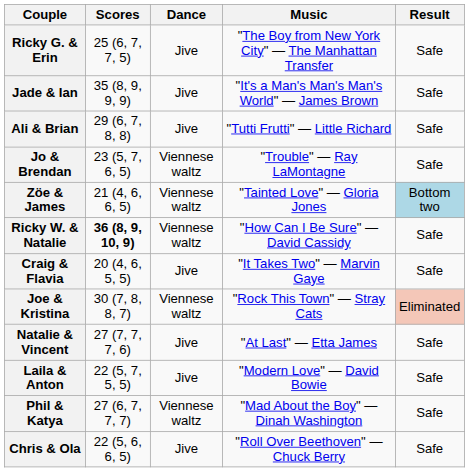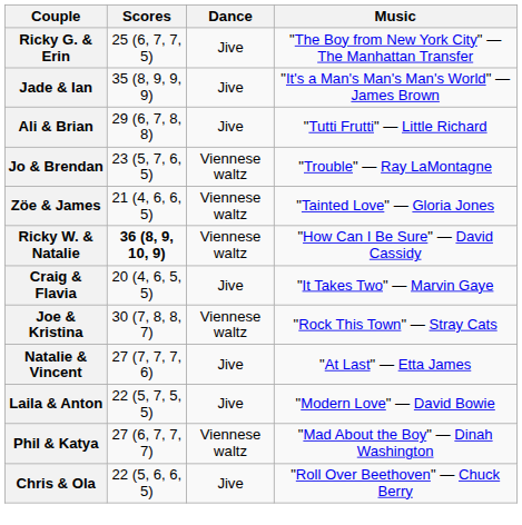- column: Result | Safe | Safe | Safe | Safe | Bottom two | Safe | Safe | Eliminated | Safe | Safe | Safe | Safe
